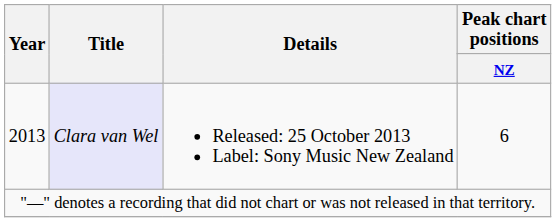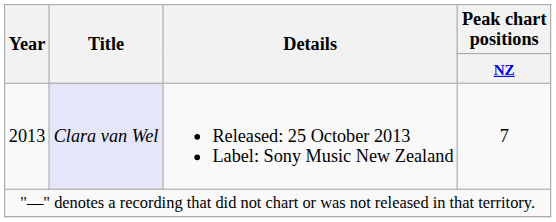2013 | Peak chart positions / NZ: 6 -> 7
